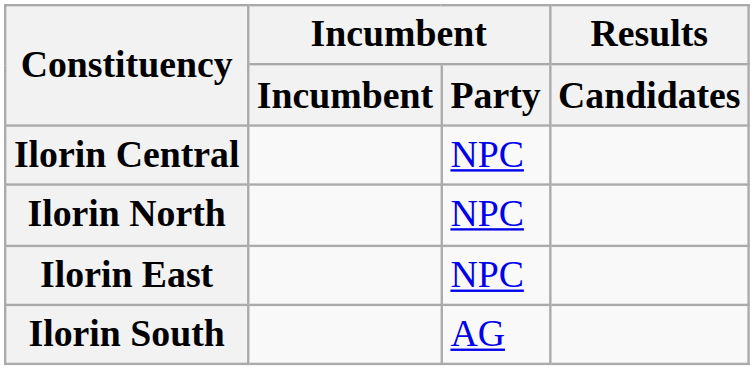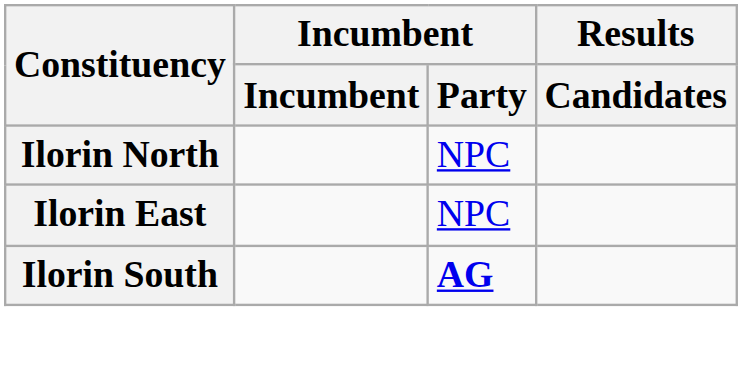- row: Ilorin Central | NPC
Ilorin South | Incumbent / Party: normal -> bold
